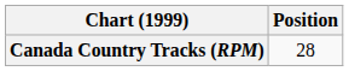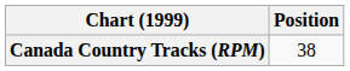Canada Country Tracks (RPM) | Position: 28 -> 38
